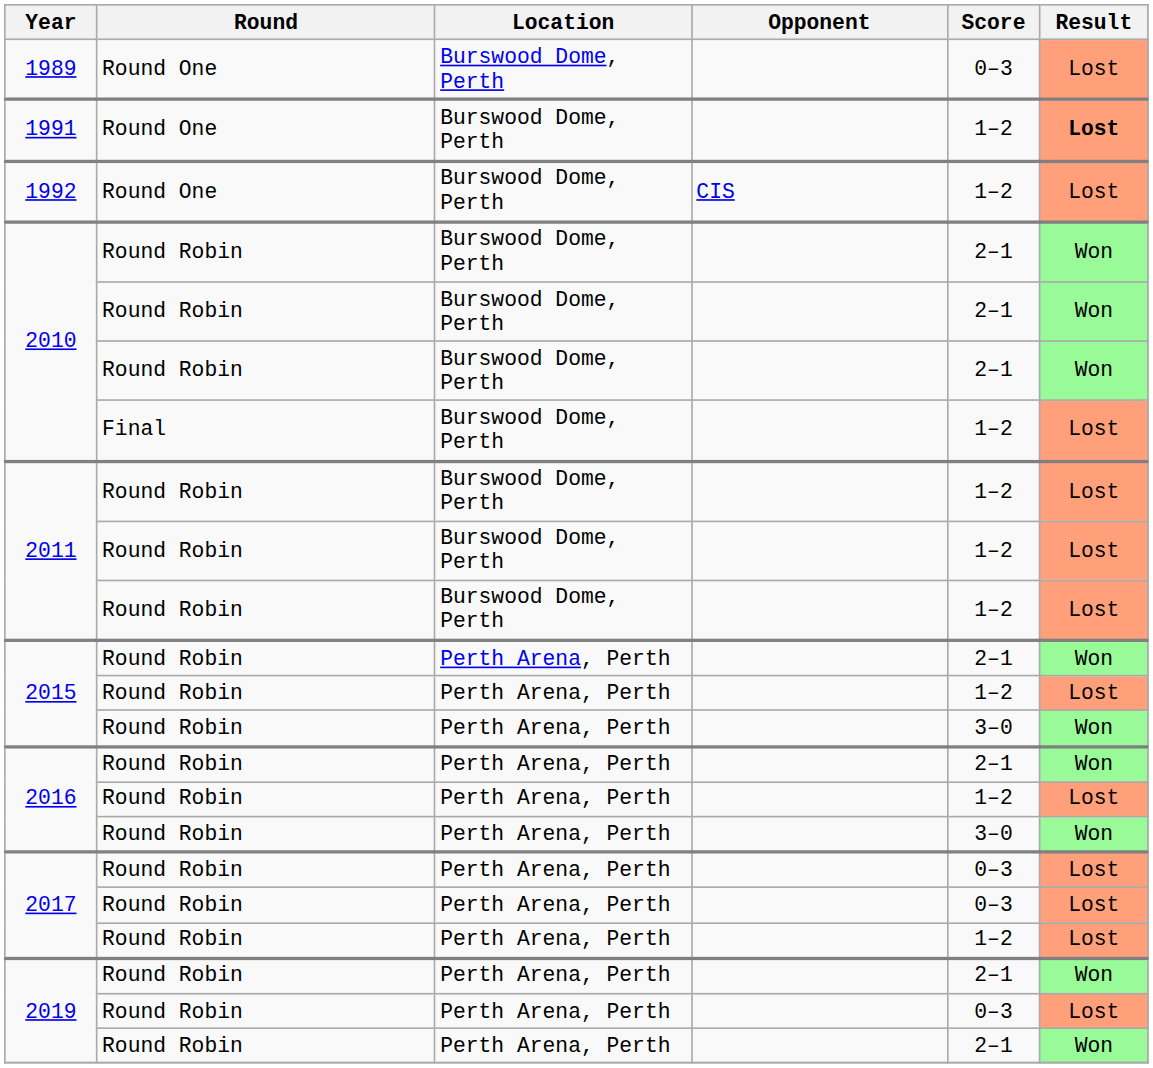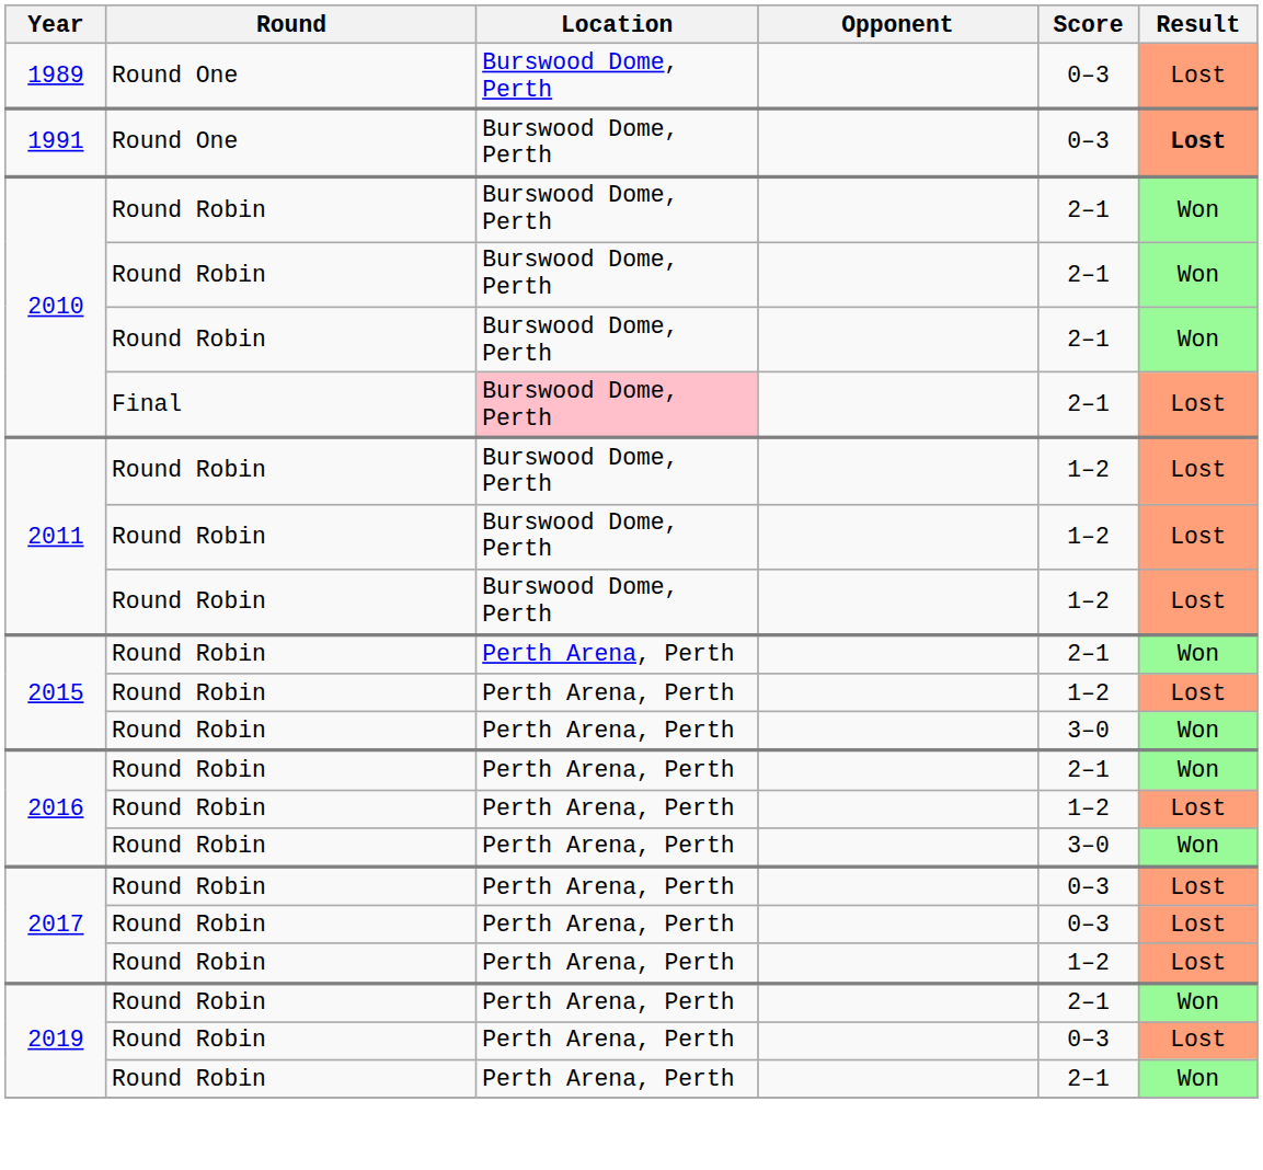1991 | Score: 1–2 -> 0–3
- row: 1992 | Round One | Burswood Dome, Perth | CIS | 1–2 | Lost
2010 / Final | Location: no background -> pink background
2010 / Final | Score: 1–2 -> 2–1
